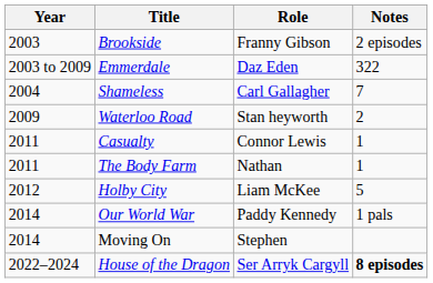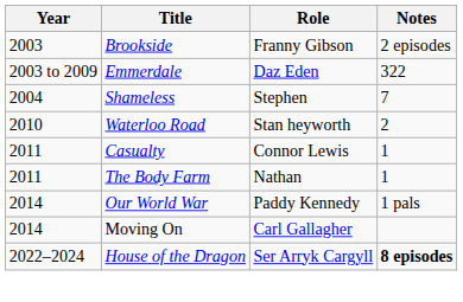Shameless | Role: Carl Gallagher -> Stephen
Waterloo Road | Year: 2009 -> 2010
- row: 2012 | Holby City | Liam McKee | 5
Moving On | Role: Stephen -> Carl Gallagher
